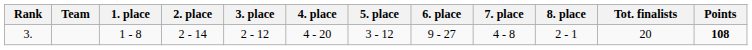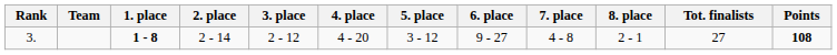3. | 1. place: normal -> bold
3. | Tot. finalists: 20 -> 27
